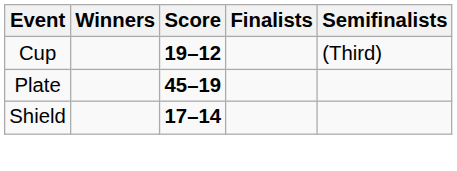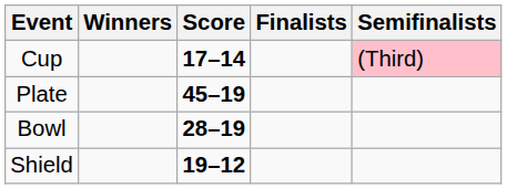Cup | Score: 19–12 -> 17–14
Cup | Semifinalists: no background -> pink background
+ row: Bowl | 28–19
Shield | Score: 17–14 -> 19–12
